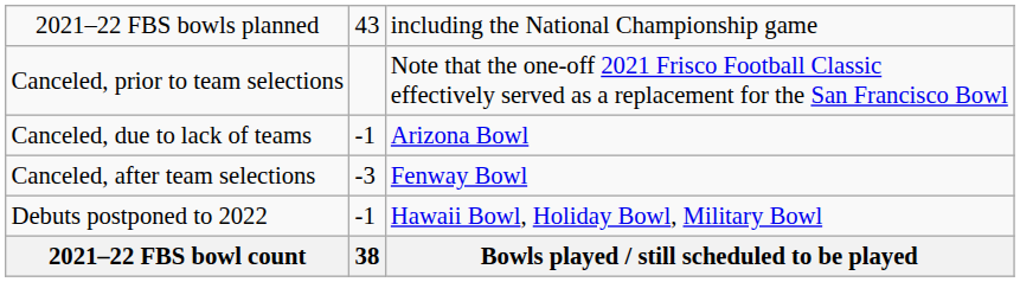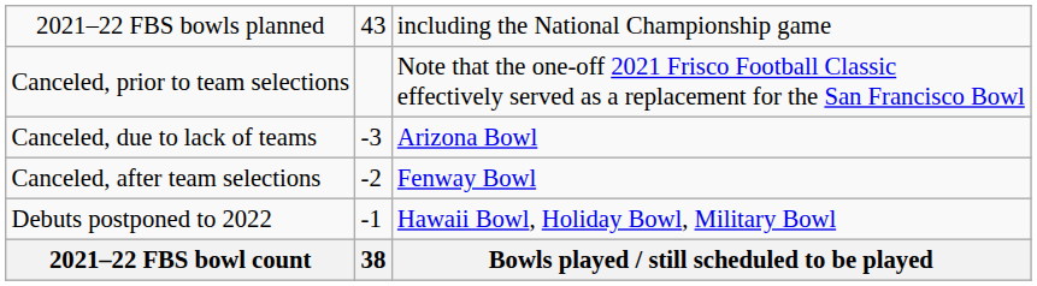Canceled, due to lack of teams | column 2: -1 -> -3
Canceled, after team selections | column 2: -3 -> -2
